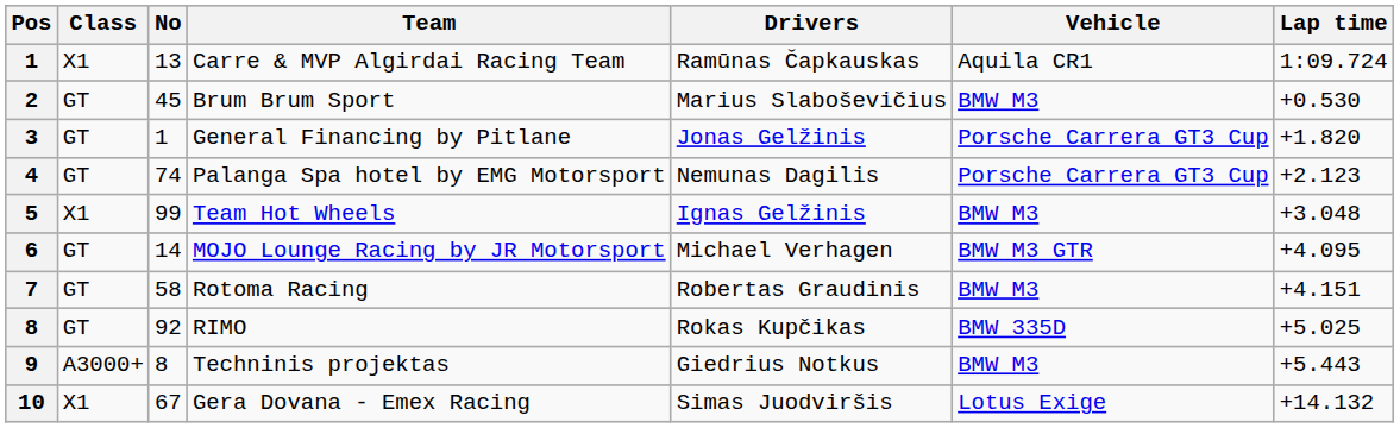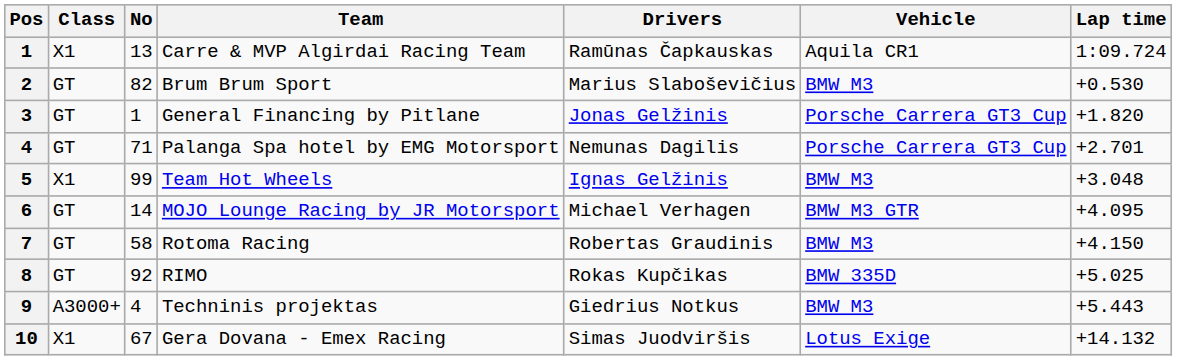Brum Brum Sport | No: 45 -> 82
Palanga Spa hotel by EMG Motorsport | No: 74 -> 71
Palanga Spa hotel by EMG Motorsport | Lap time: +2.123 -> +2.701
Rotoma Racing | Lap time: +4.151 -> +4.150
Techninis projektas | No: 8 -> 4
